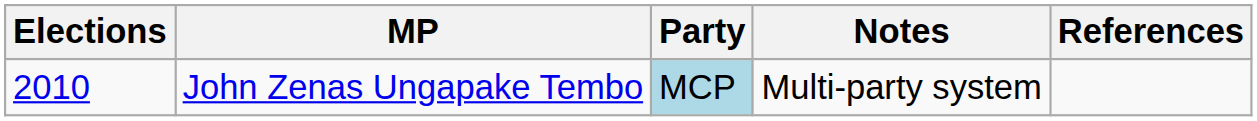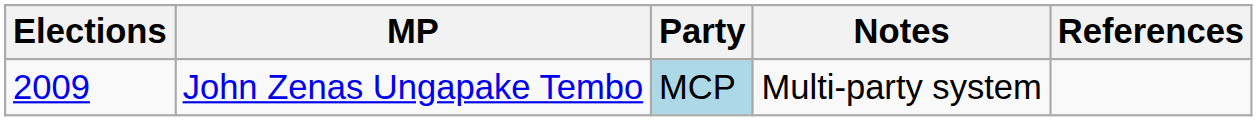John Zenas Ungapake Tembo | Elections: 2010 -> 2009
